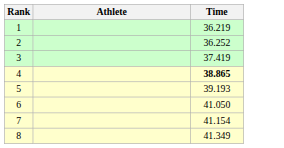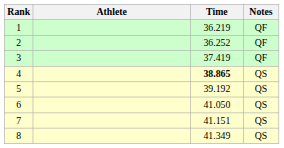+ column: Notes | QF | QF | QF | QS | QS | QS | QS | QS
5 | Time: 39.193 -> 39.192
7 | Time: 41.154 -> 41.151
